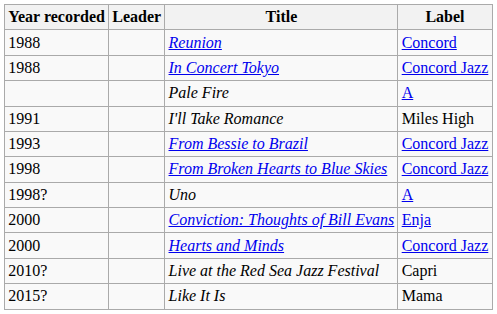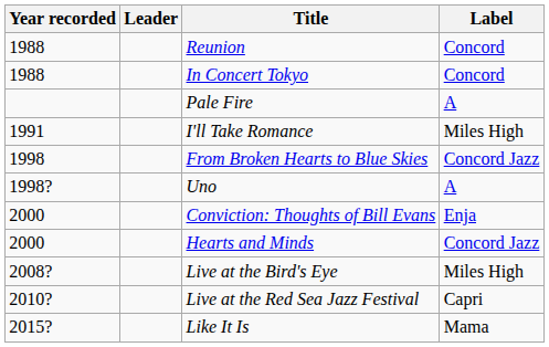In Concert Tokyo | Label: Concord Jazz -> Concord
- row: 1993 | From Bessie to Brazil | Concord Jazz
+ row: 2008? | Live at the Bird's Eye | Miles High
